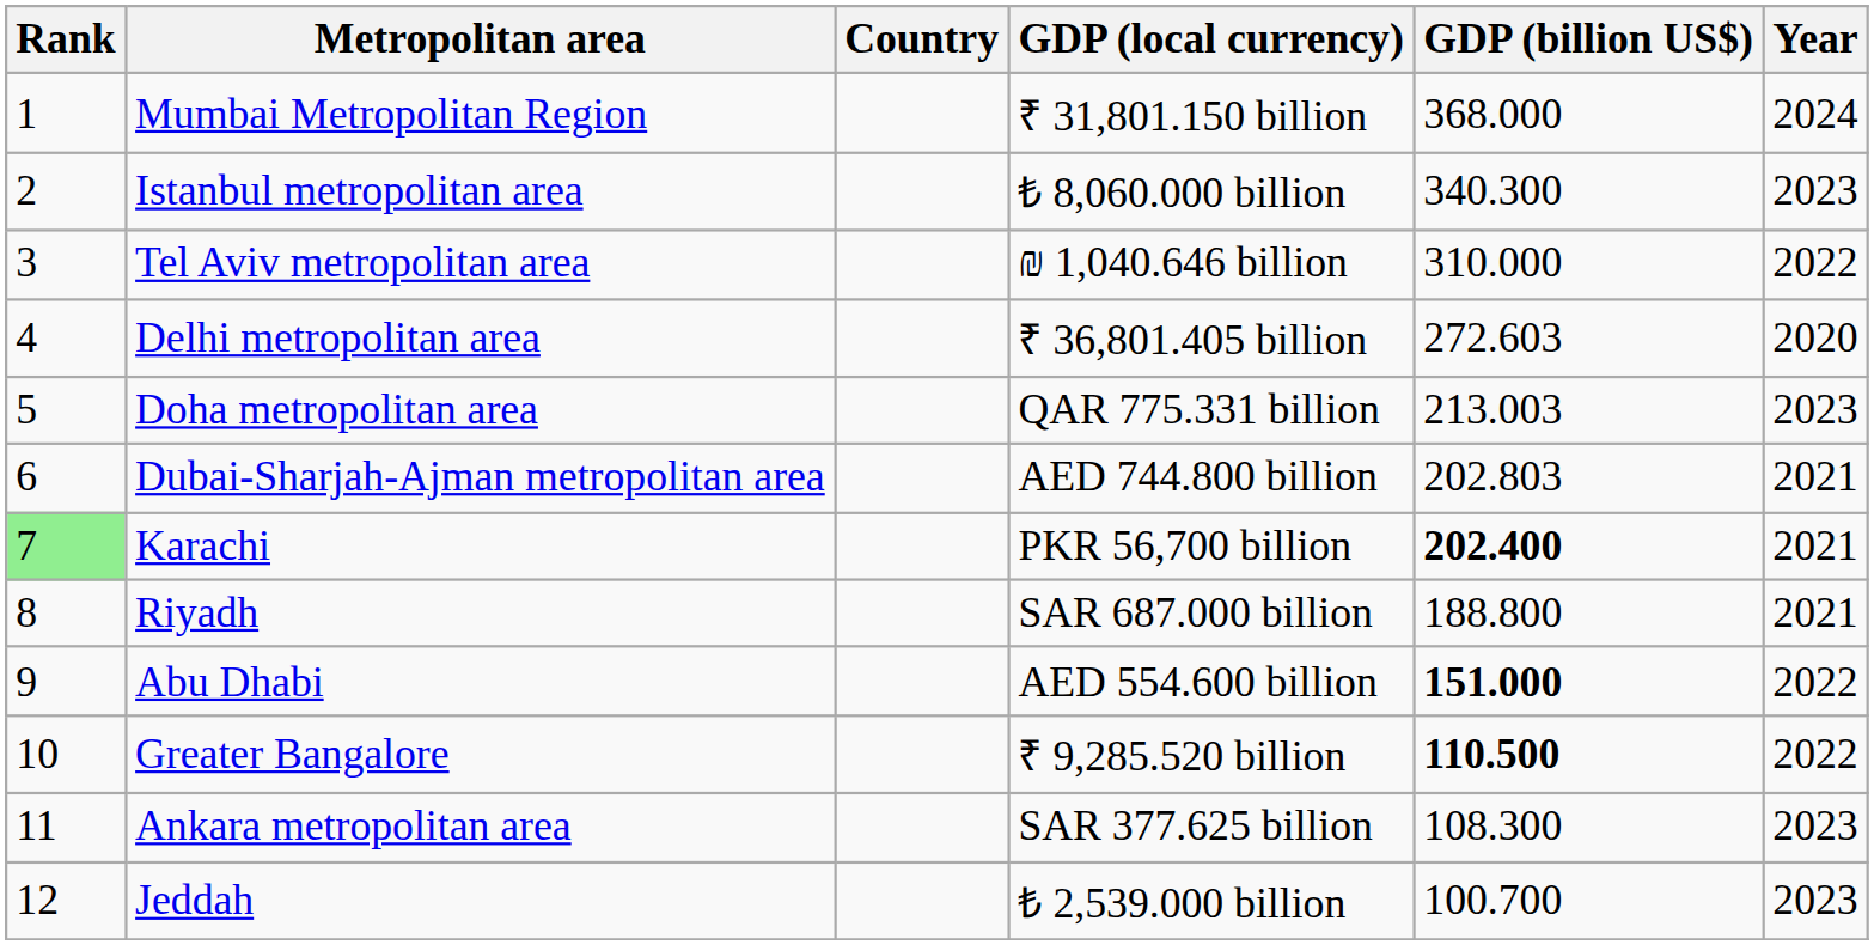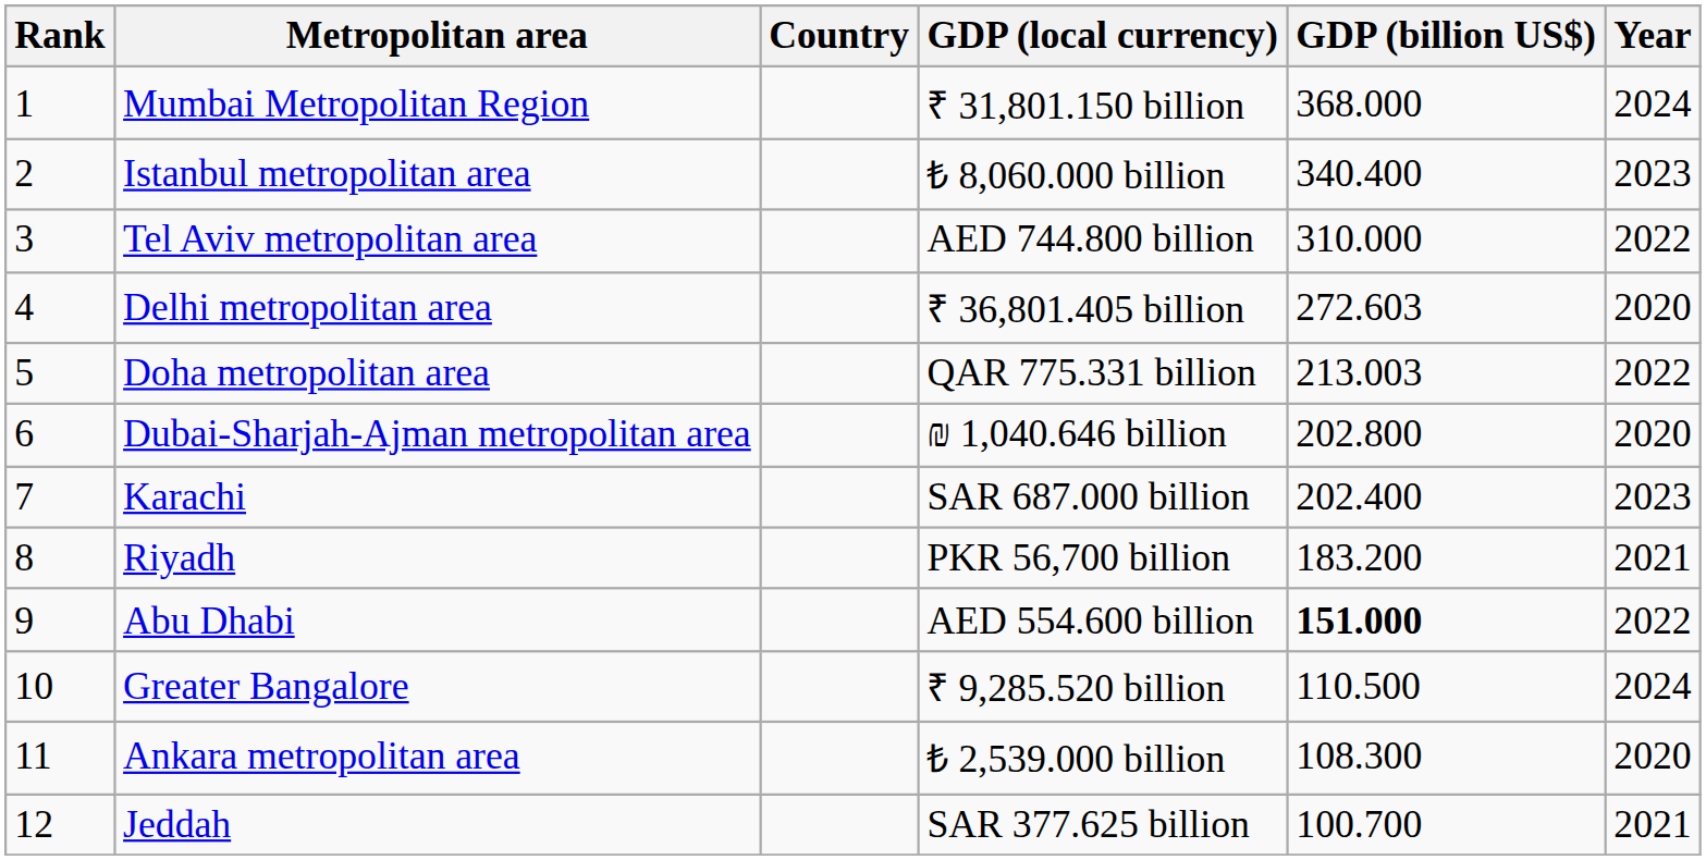Istanbul metropolitan area | GDP (billion US$): 340.300 -> 340.400
Tel Aviv metropolitan area | GDP (local currency): ₪ 1,040.646 billion -> AED 744.800 billion
Doha metropolitan area | Year: 2023 -> 2022
Dubai-Sharjah-Ajman metropolitan area | GDP (local currency): AED 744.800 billion -> ₪ 1,040.646 billion
Dubai-Sharjah-Ajman metropolitan area | GDP (billion US$): 202.803 -> 202.800
Dubai-Sharjah-Ajman metropolitan area | Year: 2021 -> 2020
Karachi | Rank: lightgreen background -> no background
Karachi | GDP (local currency): PKR 56,700 billion -> SAR 687.000 billion
Karachi | GDP (billion US$): bold -> normal
Karachi | Year: 2021 -> 2023
Riyadh | GDP (local currency): SAR 687.000 billion -> PKR 56,700 billion
Riyadh | GDP (billion US$): 188.800 -> 183.200
Greater Bangalore | GDP (billion US$): bold -> normal
Greater Bangalore | Year: 2022 -> 2024
Ankara metropolitan area | GDP (local currency): SAR 377.625 billion -> ₺ 2,539.000 billion
Ankara metropolitan area | Year: 2023 -> 2020
Jeddah | GDP (local currency): ₺ 2,539.000 billion -> SAR 377.625 billion
Jeddah | Year: 2023 -> 2021
